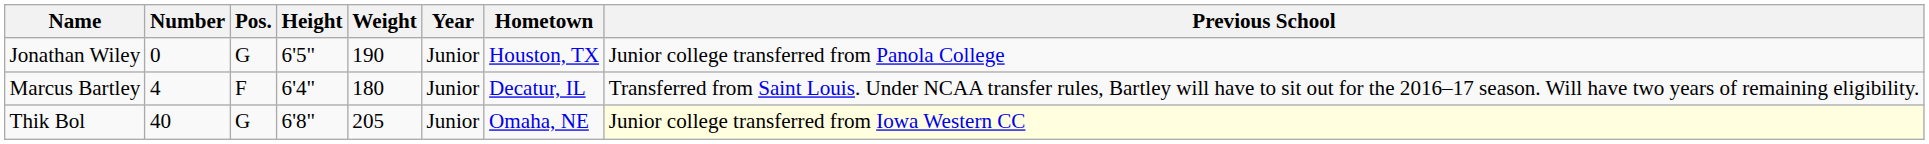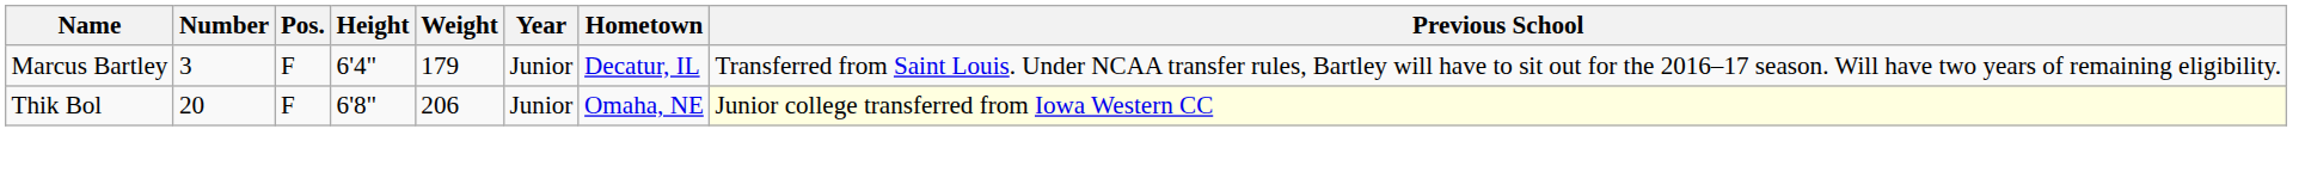- row: Jonathan Wiley | 0 | G | 6'5" | 190 | Junior | Houston, TX | Junior college transferred from Panola College
Marcus Bartley | Number: 4 -> 3
Marcus Bartley | Weight: 180 -> 179
Thik Bol | Number: 40 -> 20
Thik Bol | Pos.: G -> F
Thik Bol | Weight: 205 -> 206
